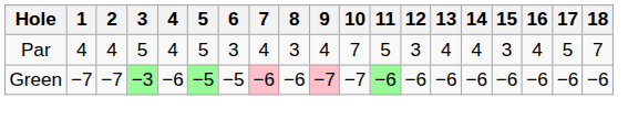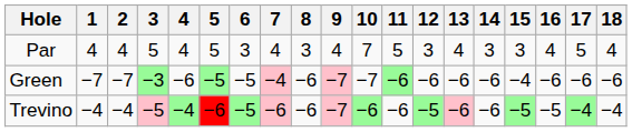Par | 14: 4 -> 3
Par | 18: 7 -> 4
Green | 7: −6 -> −4
Green | 15: −6 -> −4
+ row: Trevino | −4 | −4 | −5 | −4 | −6 | −5 | −6 | −6 | −7 | −6 | −6 | −5 | −6 | −6 | −5 | −5 | −4 | −4
